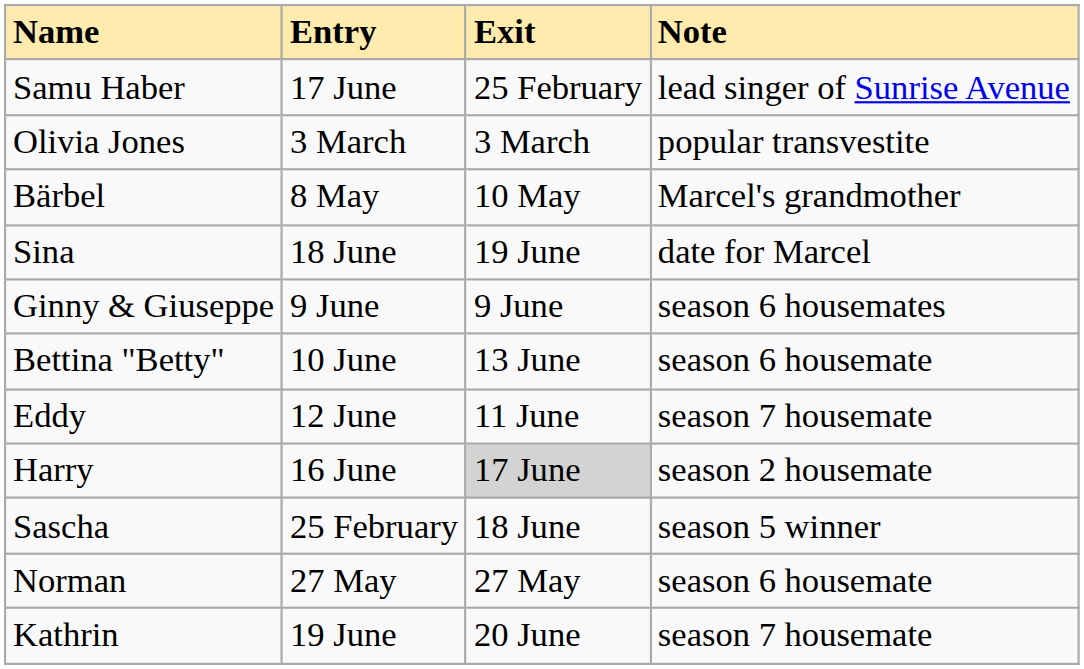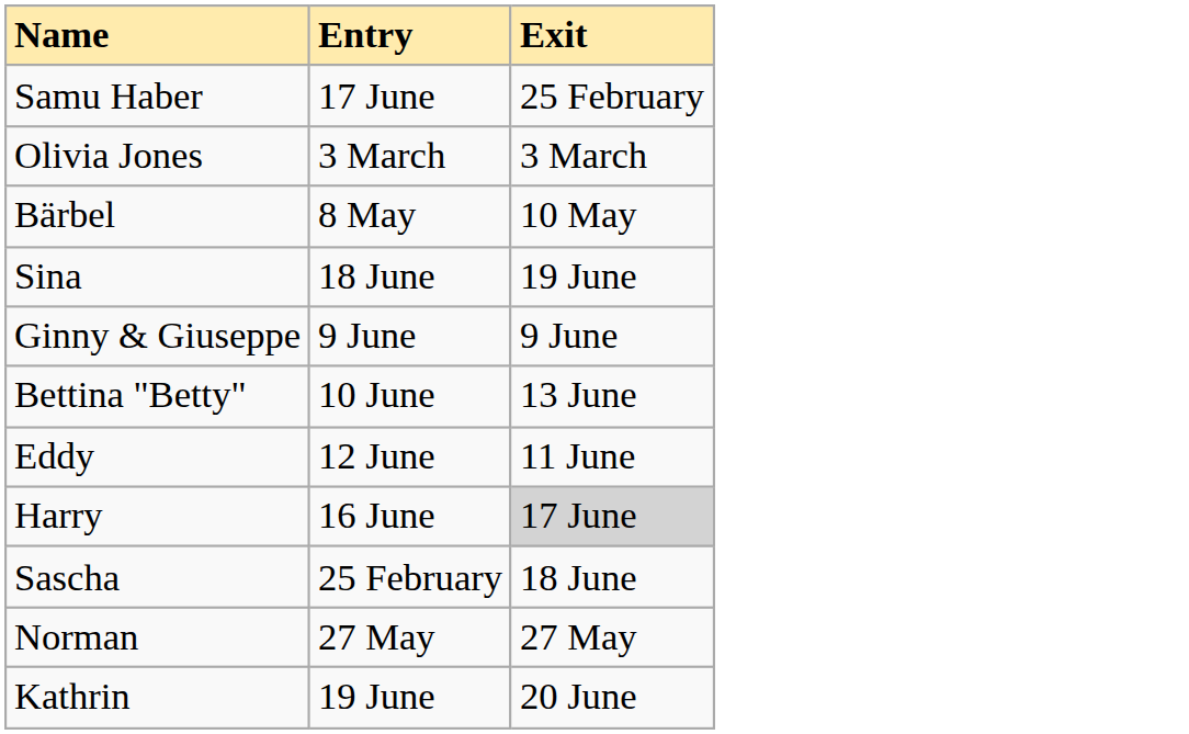- column: Note | lead singer of Sunrise Avenue | popular transvestite | Marcel's grandmother | date for Marcel | season 6 housemates | season 6 housemate | season 7 housemate | season 2 housemate | season 5 winner | season 6 housemate | season 7 housemate
